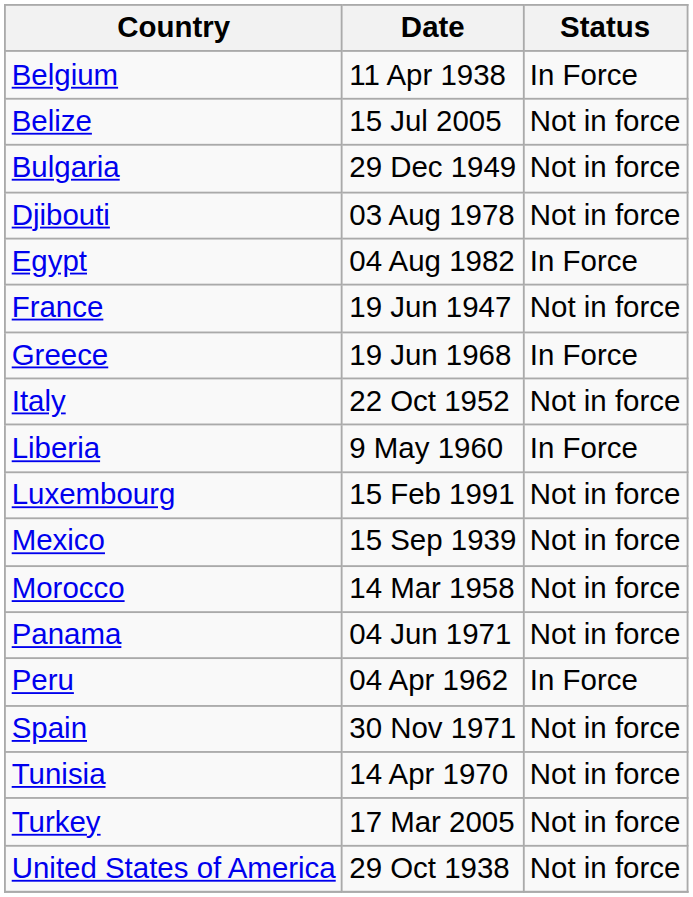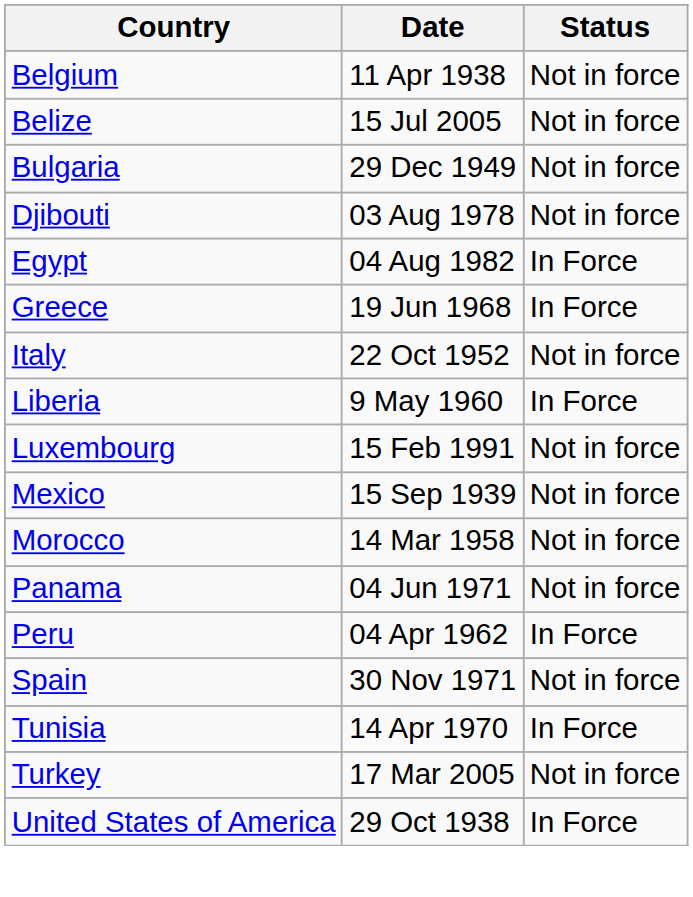Belgium | Status: In Force -> Not in force
- row: France | 19 Jun 1947 | Not in force
Tunisia | Status: Not in force -> In Force
United States of America | Status: Not in force -> In Force
